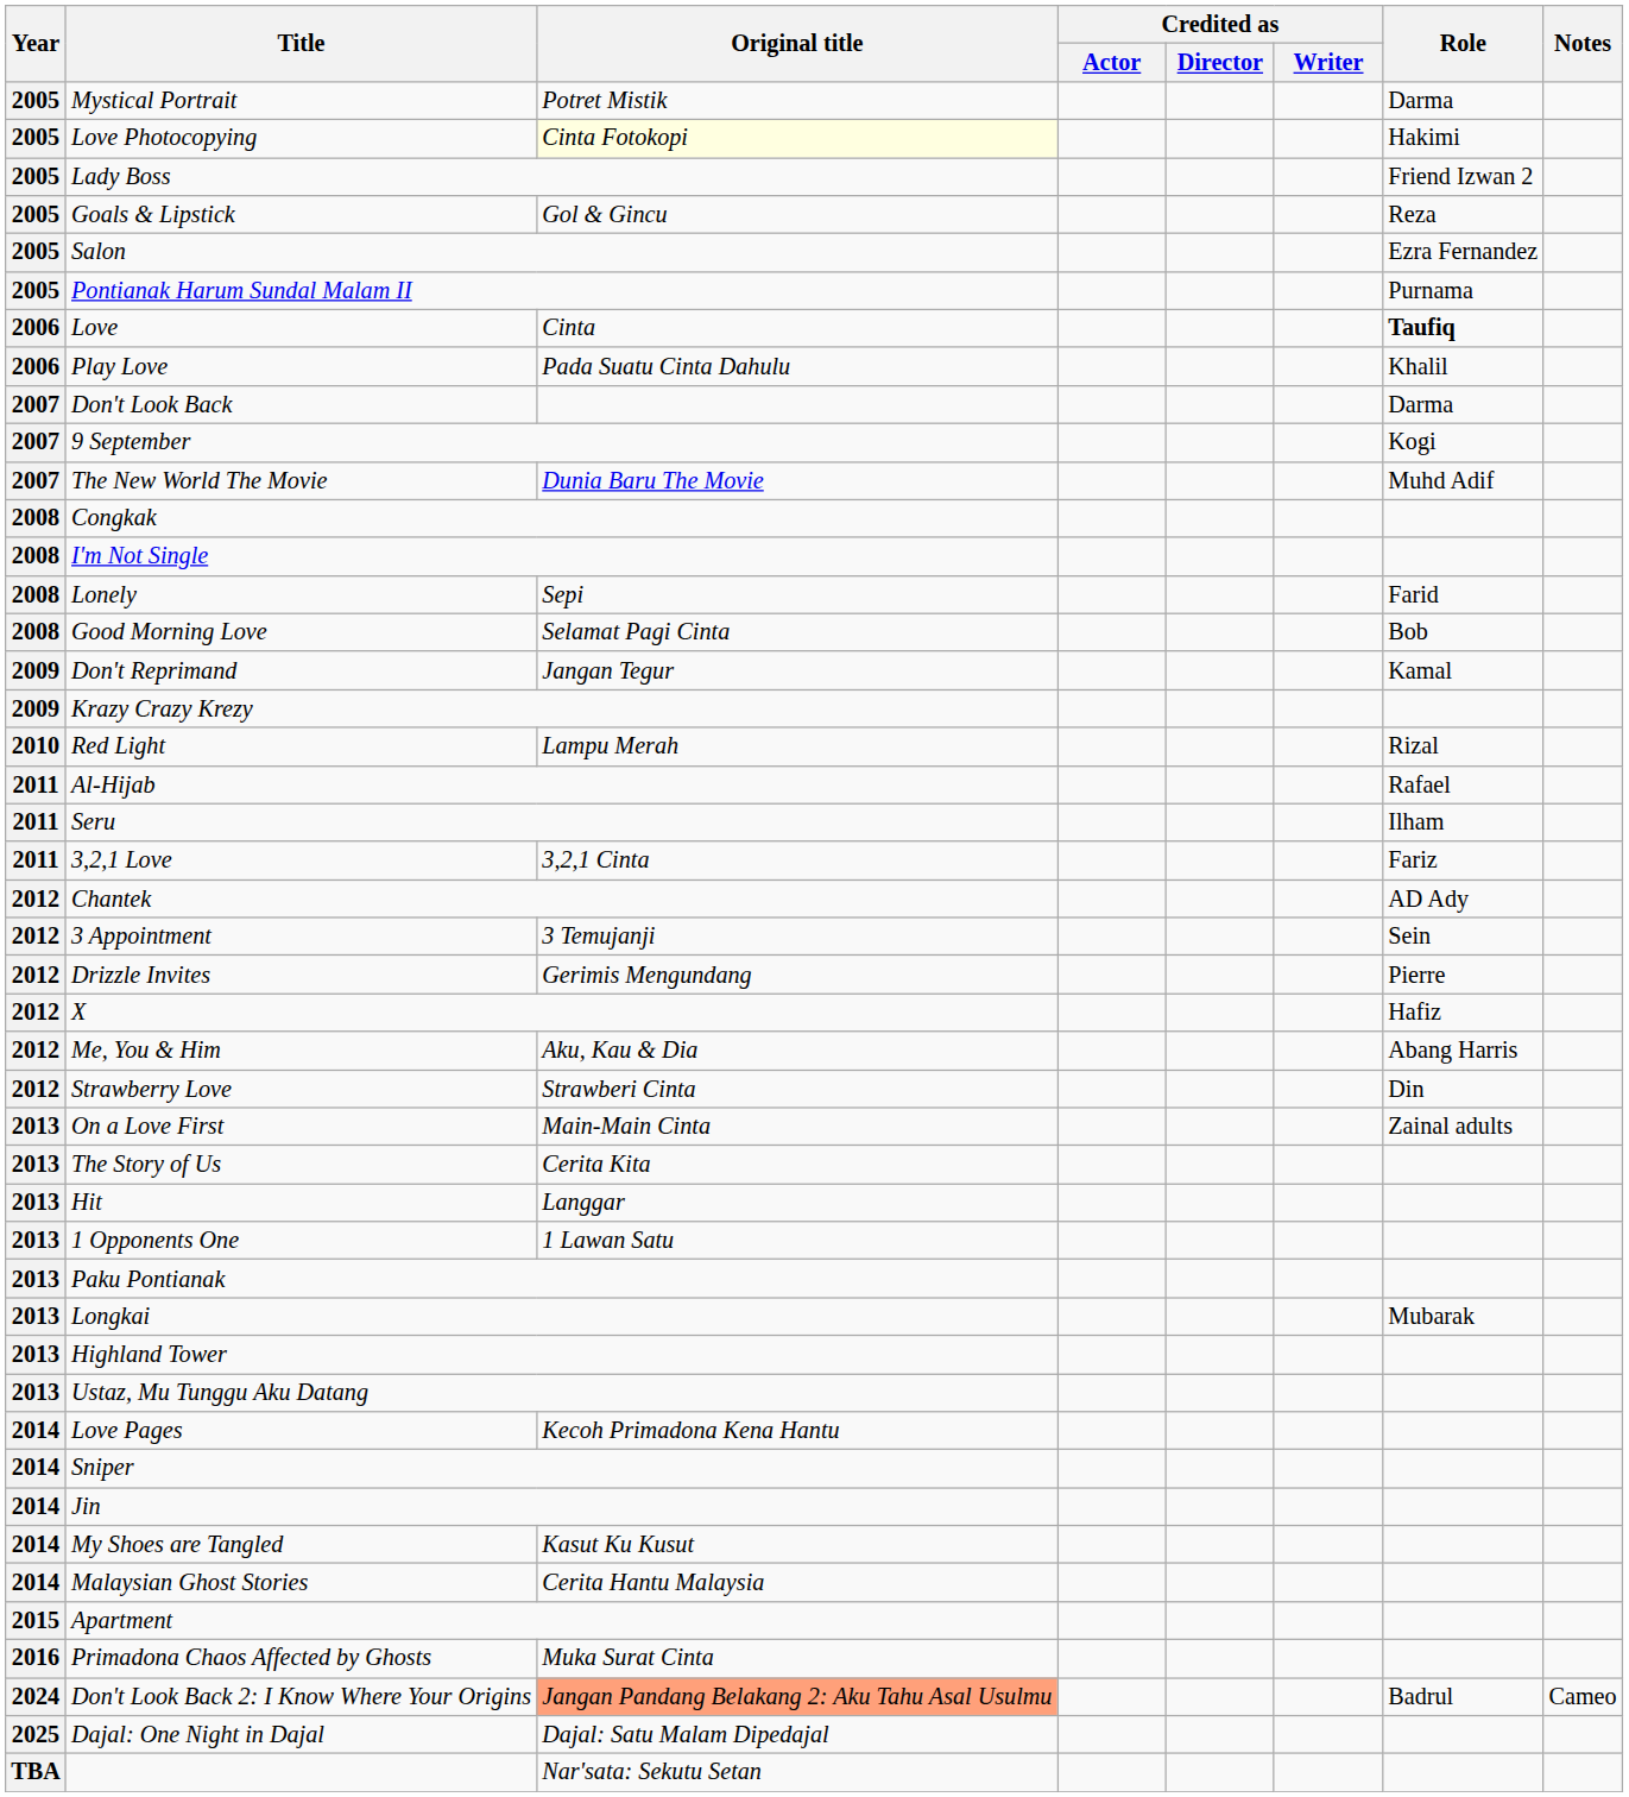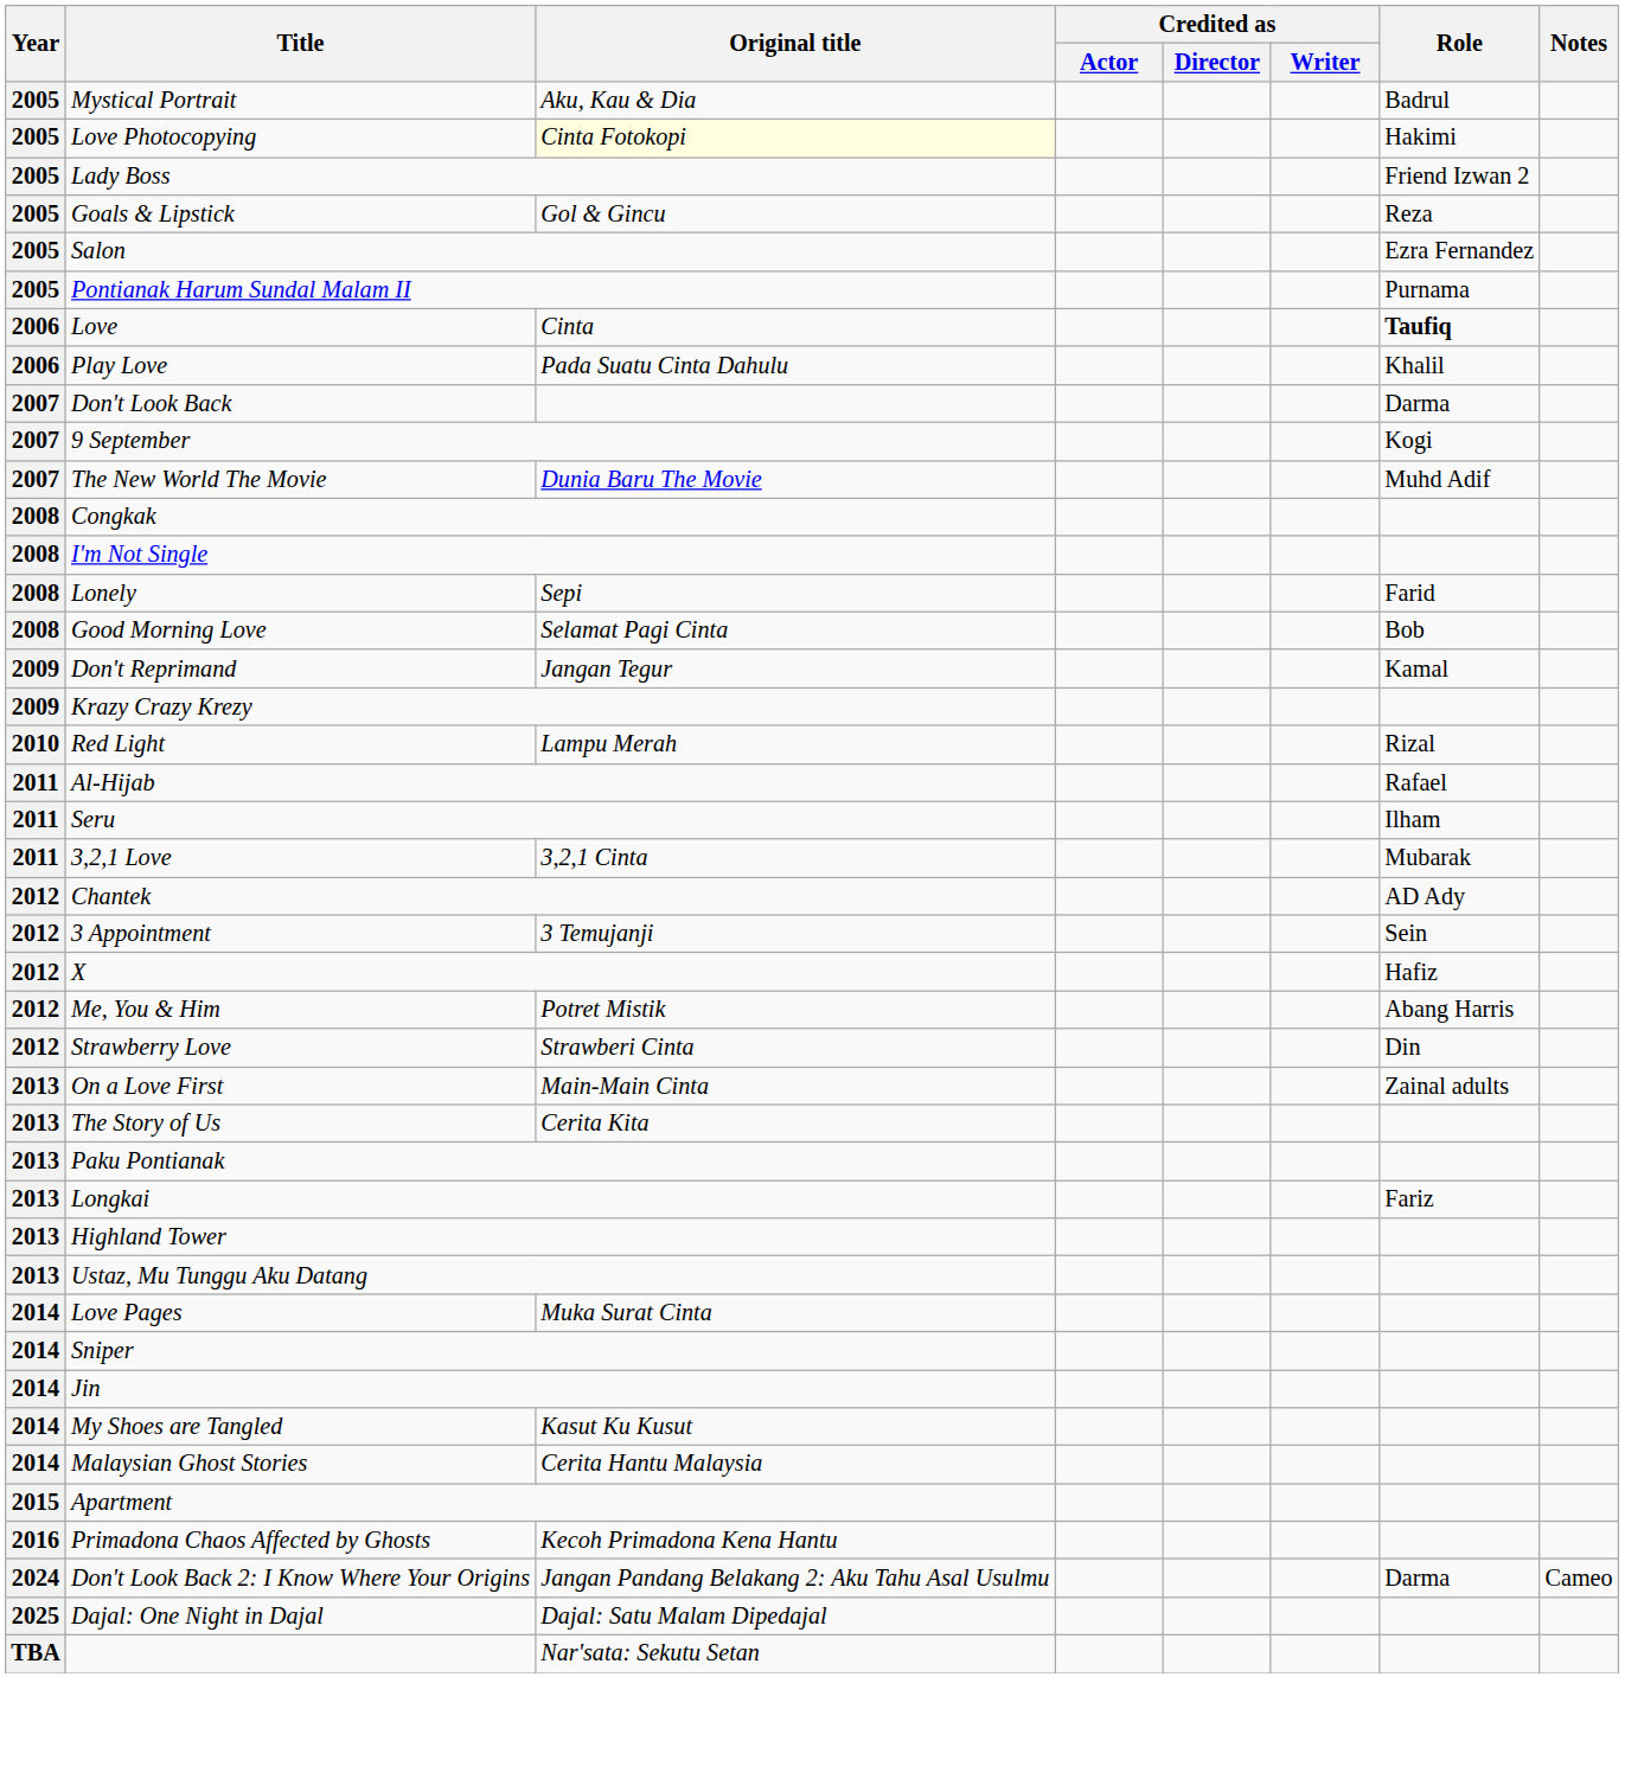Mystical Portrait | Original title: Potret Mistik -> Aku, Kau & Dia
Mystical Portrait | Role: Darma -> Badrul
3,2,1 Love | Role: Fariz -> Mubarak
- row: 2012 | Drizzle Invites | Gerimis Mengundang | Pierre
Me, You & Him | Original title: Aku, Kau & Dia -> Potret Mistik
- row: 2013 | Hit | Langgar
- row: 2013 | 1 Opponents One | 1 Lawan Satu
Longkai | Role: Mubarak -> Fariz
Love Pages | Original title: Kecoh Primadona Kena Hantu -> Muka Surat Cinta
Primadona Chaos Affected by Ghosts | Original title: Muka Surat Cinta -> Kecoh Primadona Kena Hantu
Don't Look Back 2: I Know Where Your Origins | Original title: lightsalmon background -> no background
Don't Look Back 2: I Know Where Your Origins | Role: Badrul -> Darma
